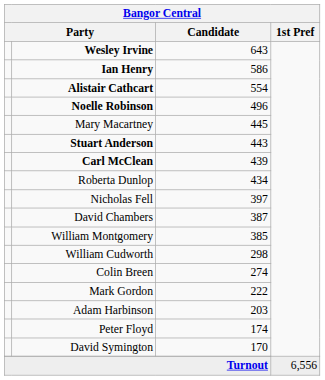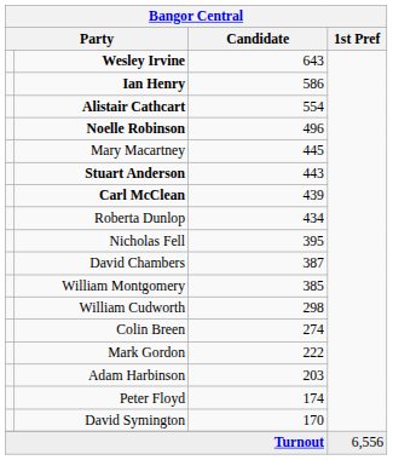Nicholas Fell | Candidate: 397 -> 395
